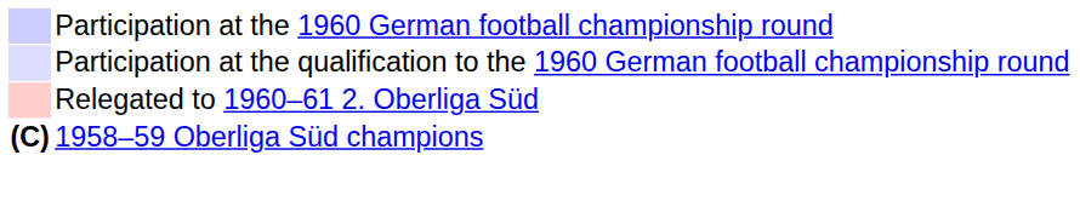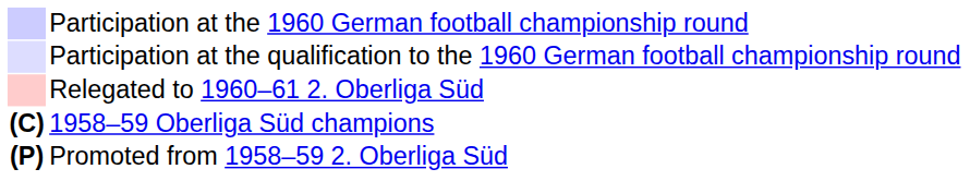+ row: (P) | Promoted from 1958–59 2. Oberliga Süd
